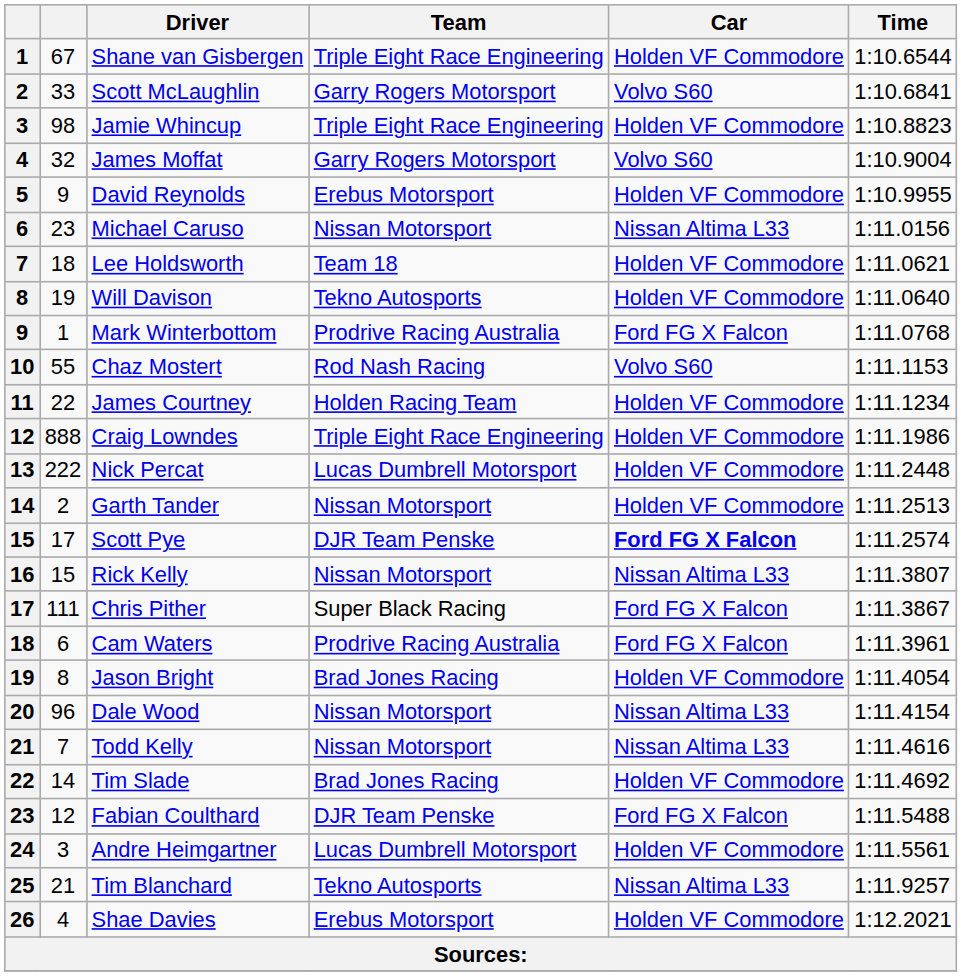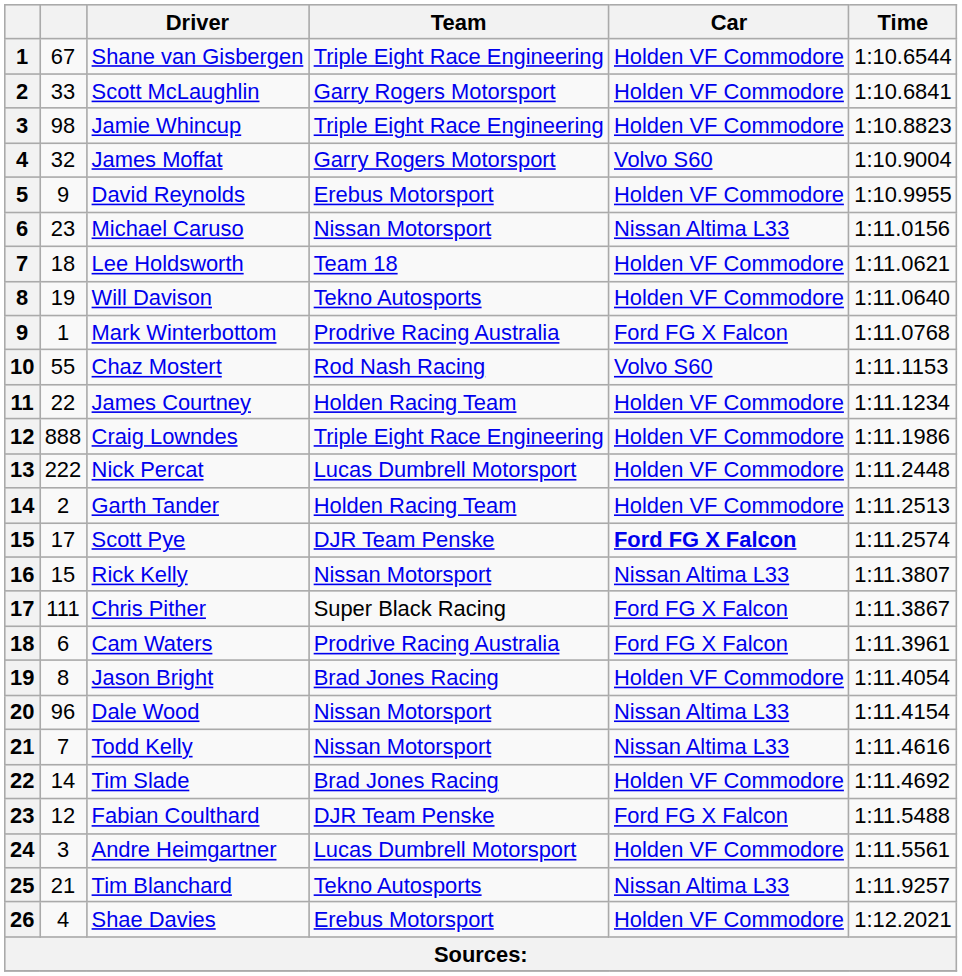Scott McLaughlin | Car: Volvo S60 -> Holden VF Commodore
Garth Tander | Team: Nissan Motorsport -> Holden Racing Team
